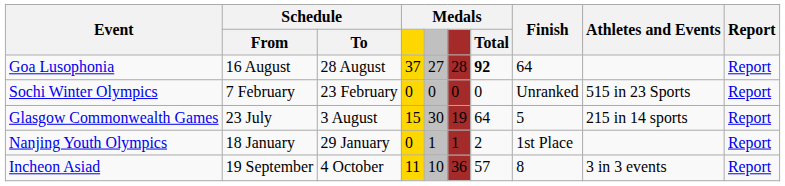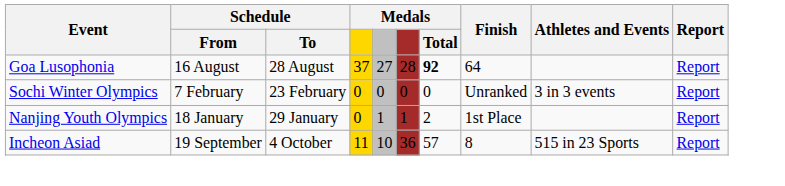Sochi Winter Olympics | Athletes and Events: 515 in 23 Sports -> 3 in 3 events
- row: Glasgow Commonwealth Games | 23 July | 3 August | 15 | 30 | 19 | 64 | 5 | 215 in 14 sports | Report
Incheon Asiad | Athletes and Events: 3 in 3 events -> 515 in 23 Sports
